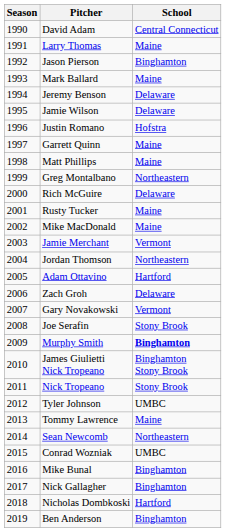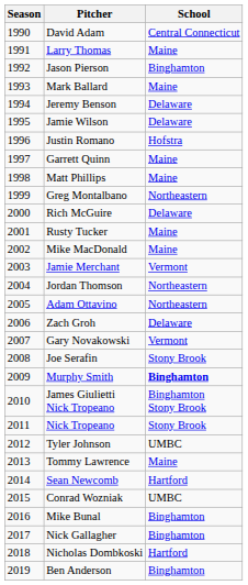Adam Ottavino | School: Hartford -> Northeastern
Sean Newcomb | School: Northeastern -> Hartford
